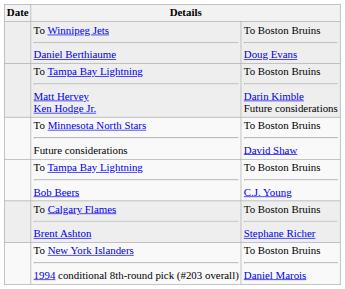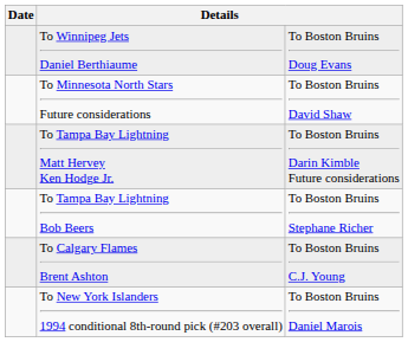rows swapped: To Minnesota North Stars Future considerations <-> To Tampa Bay Lightning Matt Hervey Ken Hodge Jr.
To Tampa Bay Lightning Bob Beers | column 3: To Boston Bruins C.J. Young -> To Boston Bruins Stephane Richer
To Calgary Flames Brent Ashton | column 3: To Boston Bruins Stephane Richer -> To Boston Bruins C.J. Young
